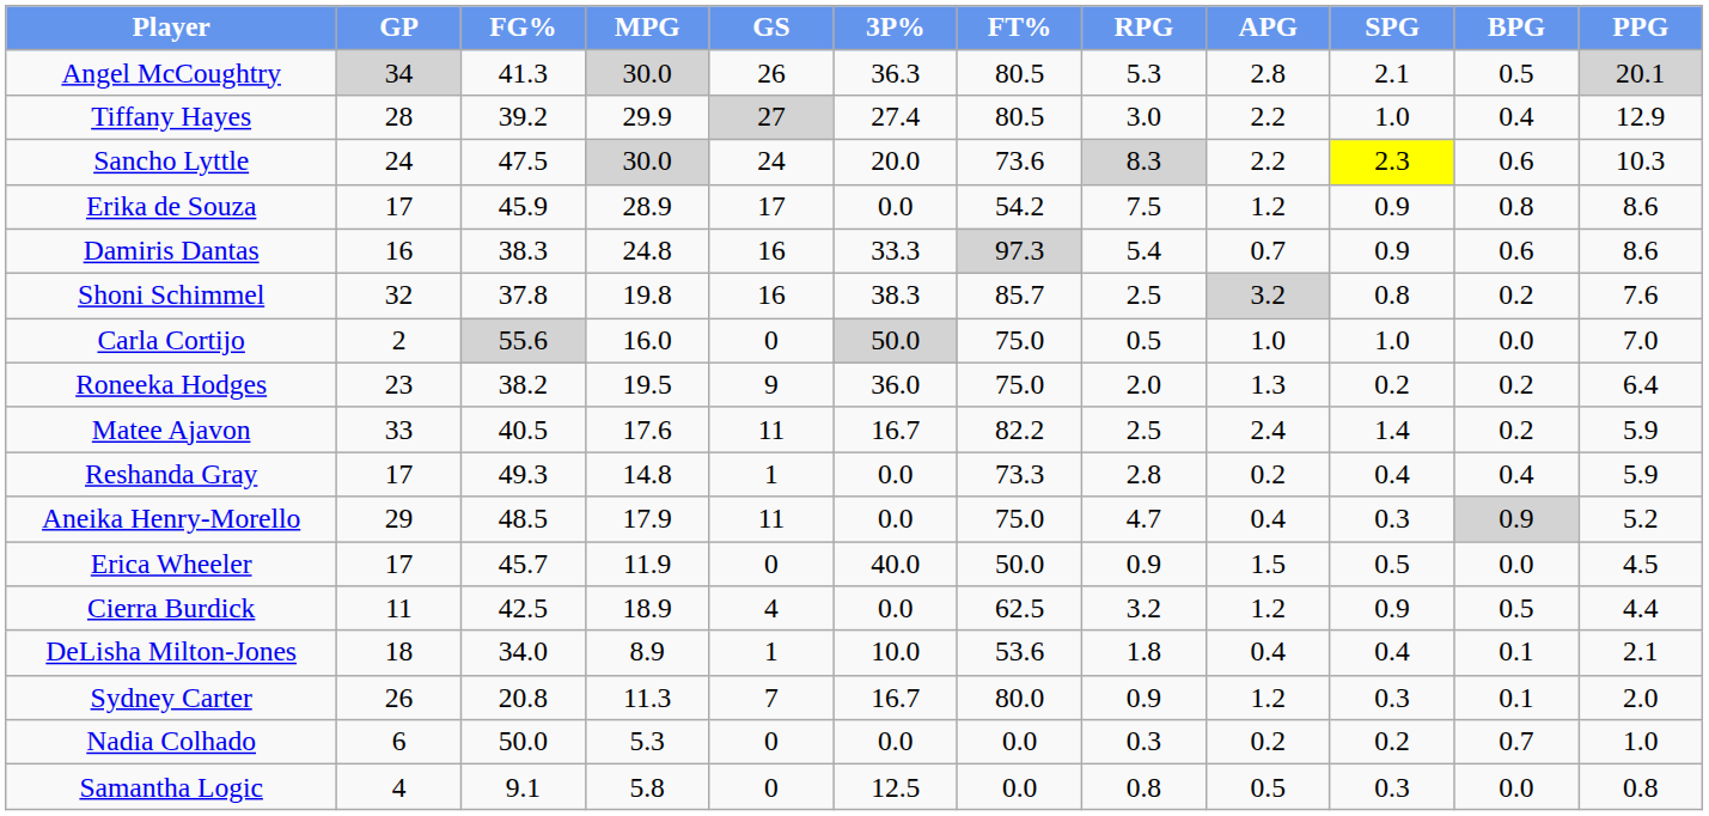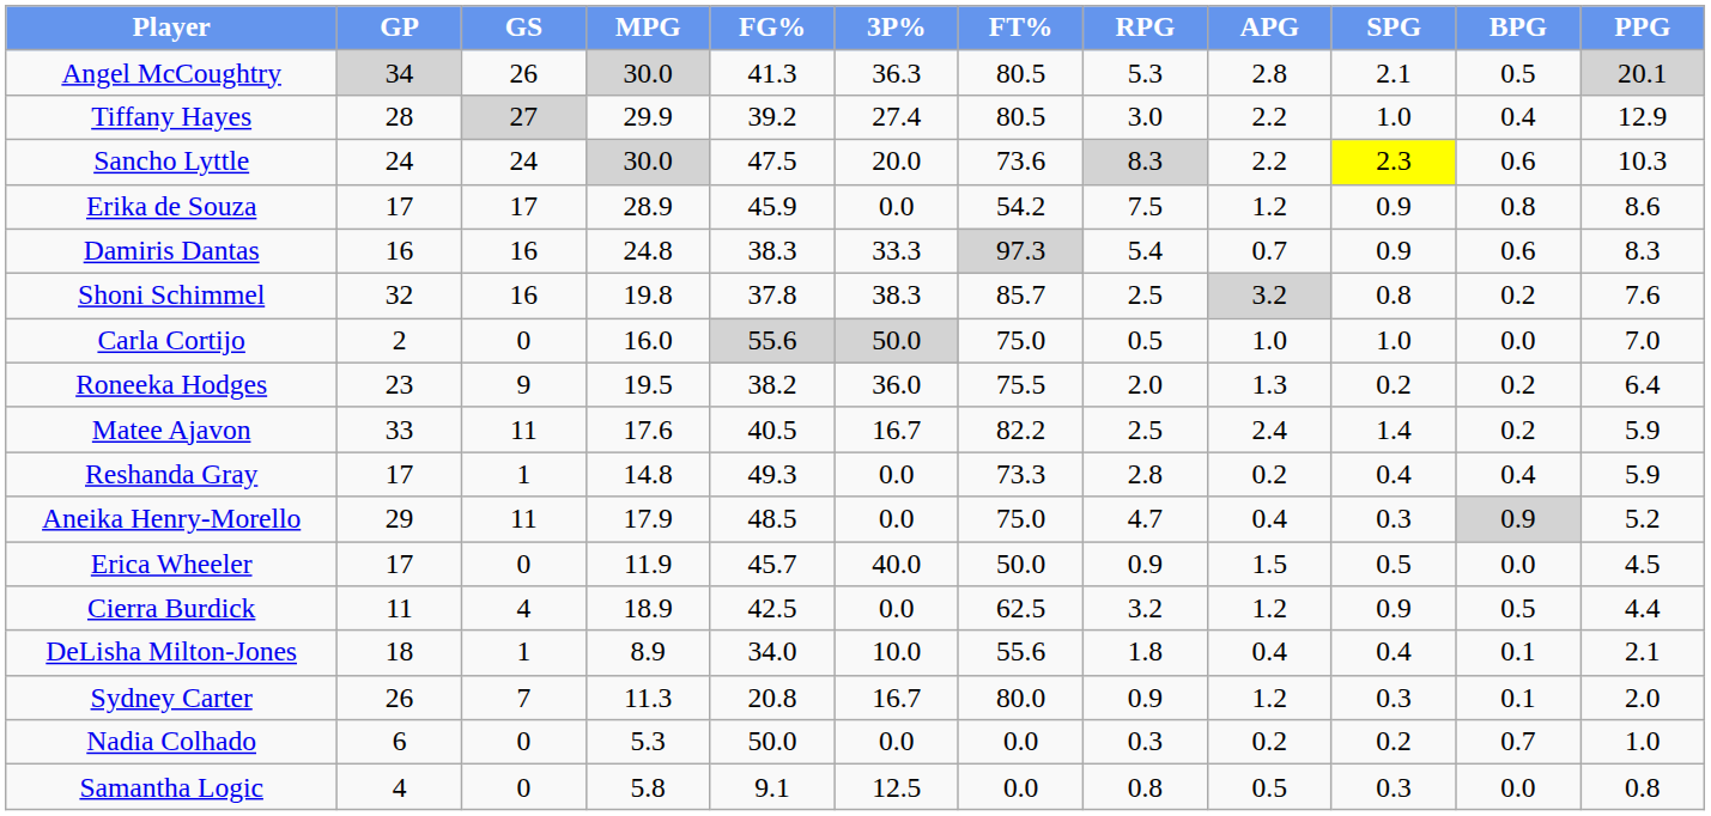columns swapped: GS <-> FG%
Damiris Dantas | PPG: 8.6 -> 8.3
Roneeka Hodges | FT%: 75.0 -> 75.5
DeLisha Milton-Jones | FT%: 53.6 -> 55.6
